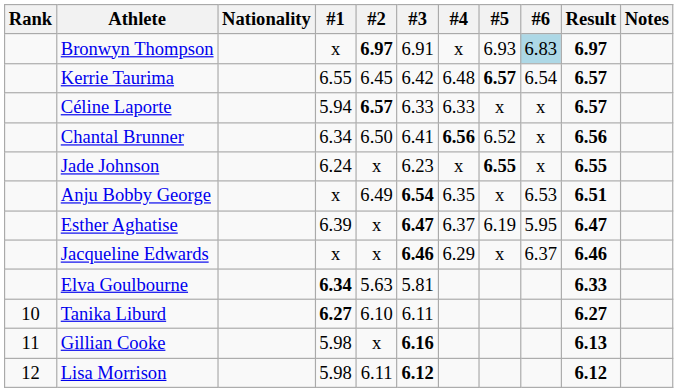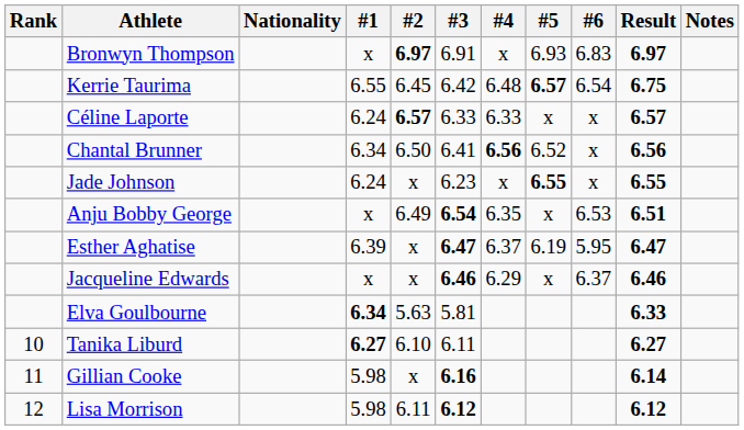Bronwyn Thompson | #6: lightblue background -> no background
Kerrie Taurima | Result: 6.57 -> 6.75
Céline Laporte | #1: 5.94 -> 6.24
Gillian Cooke | Result: 6.13 -> 6.14
